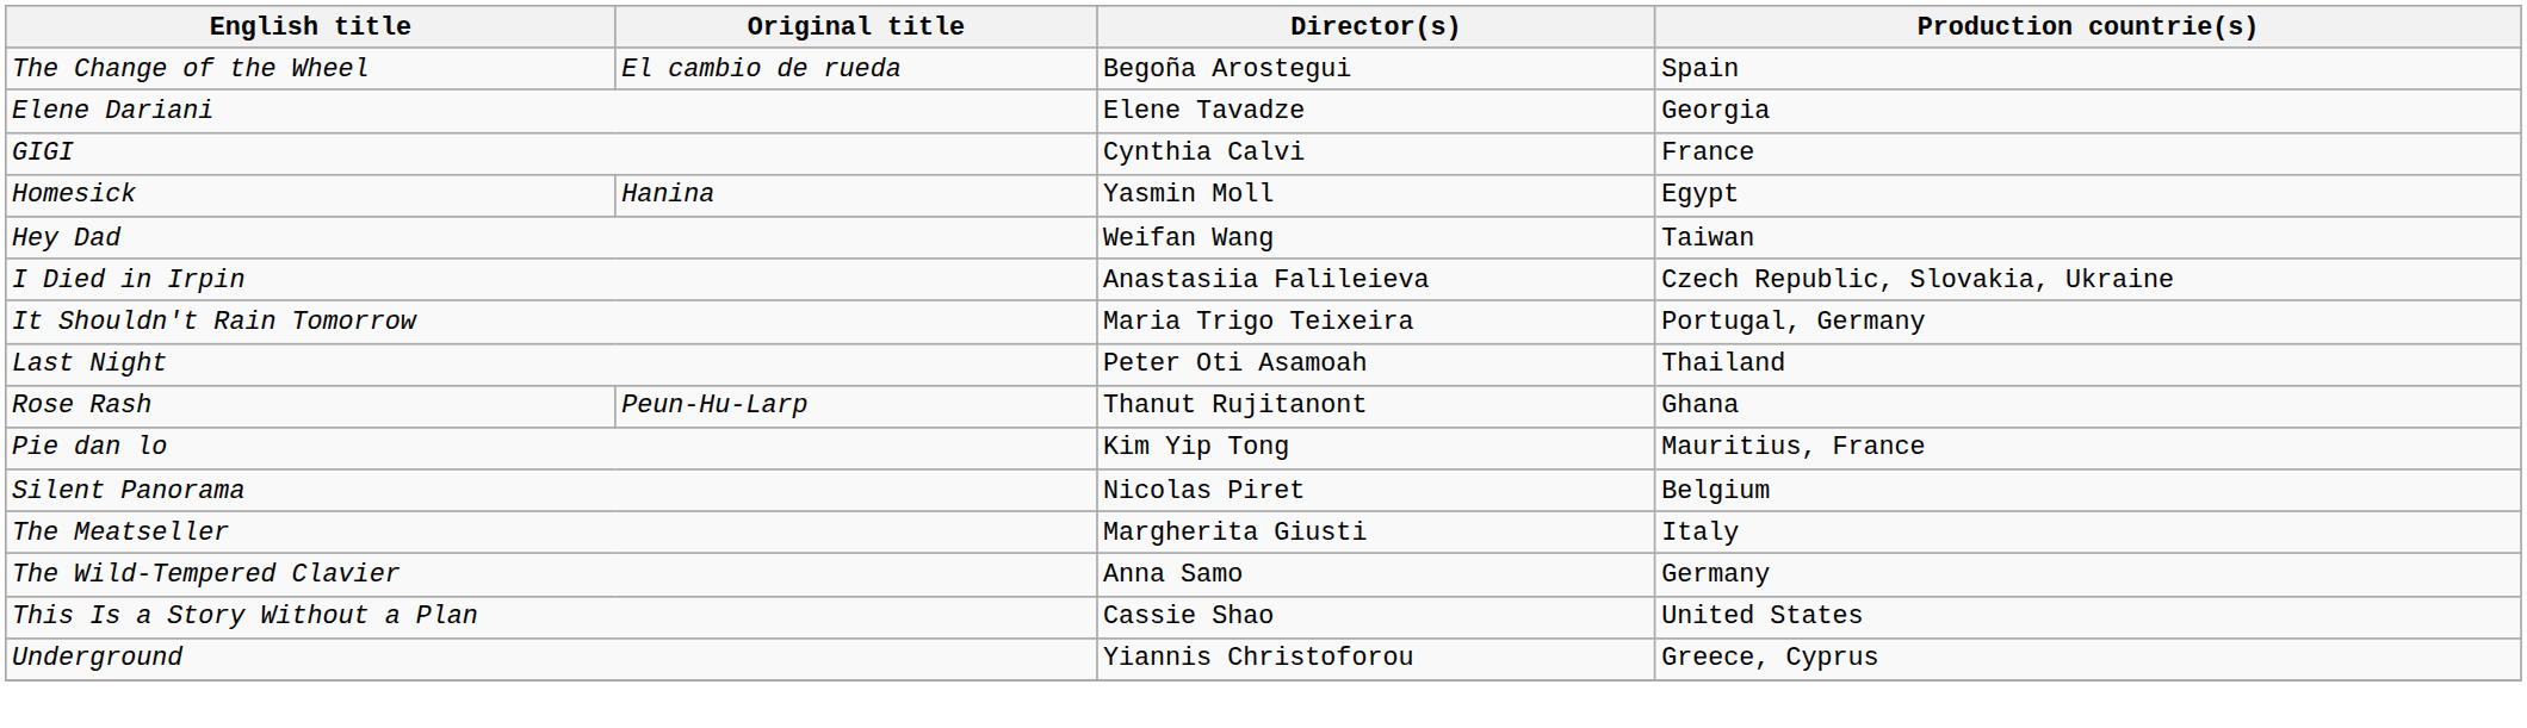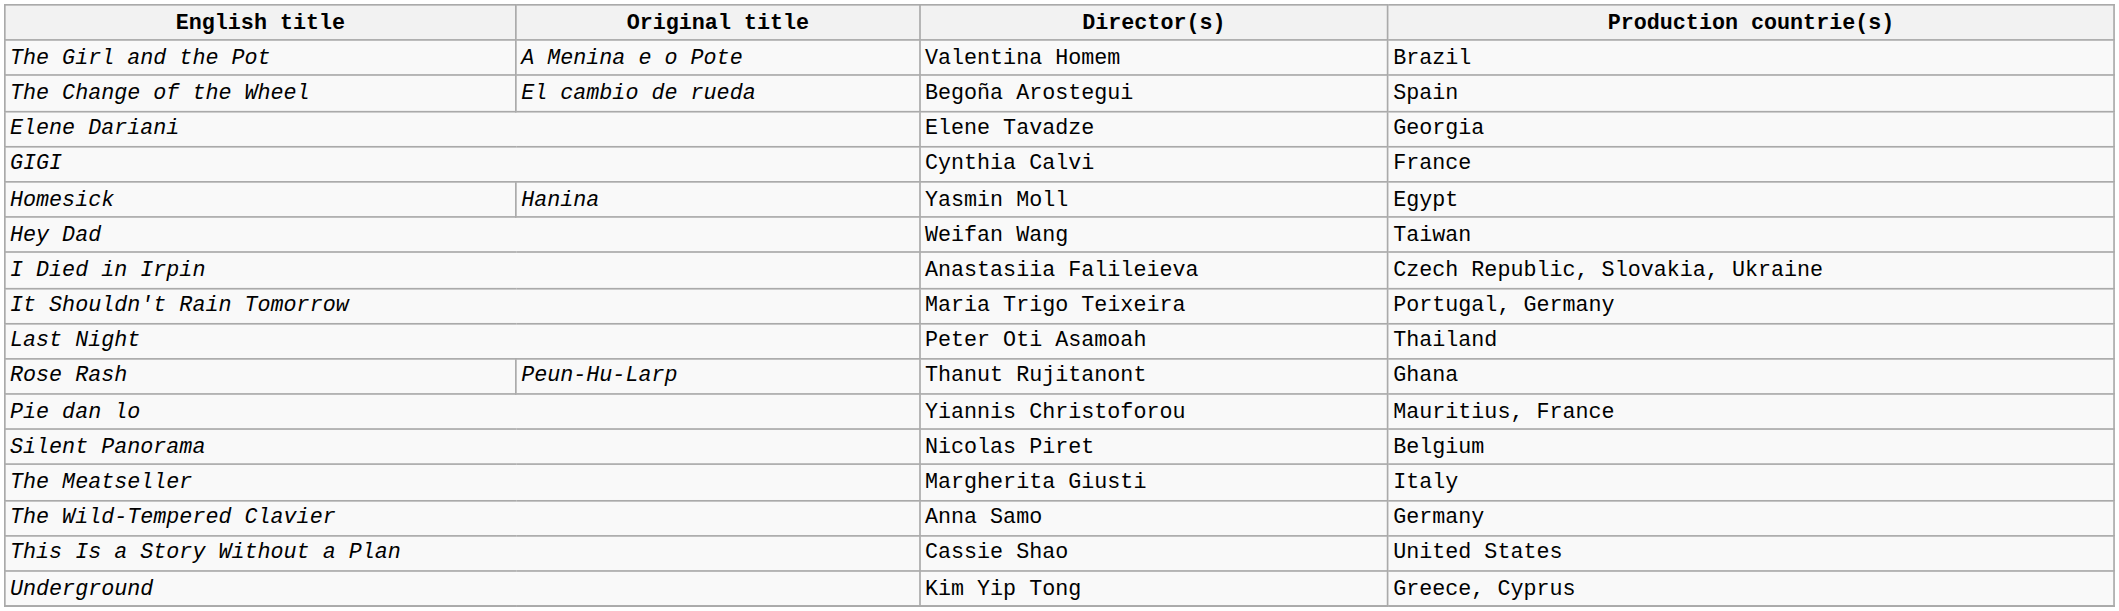+ row: The Girl and the Pot | A Menina e o Pote | Valentina Homem | Brazil
Pie dan lo | Director(s): Kim Yip Tong -> Yiannis Christoforou
Underground | Director(s): Yiannis Christoforou -> Kim Yip Tong
